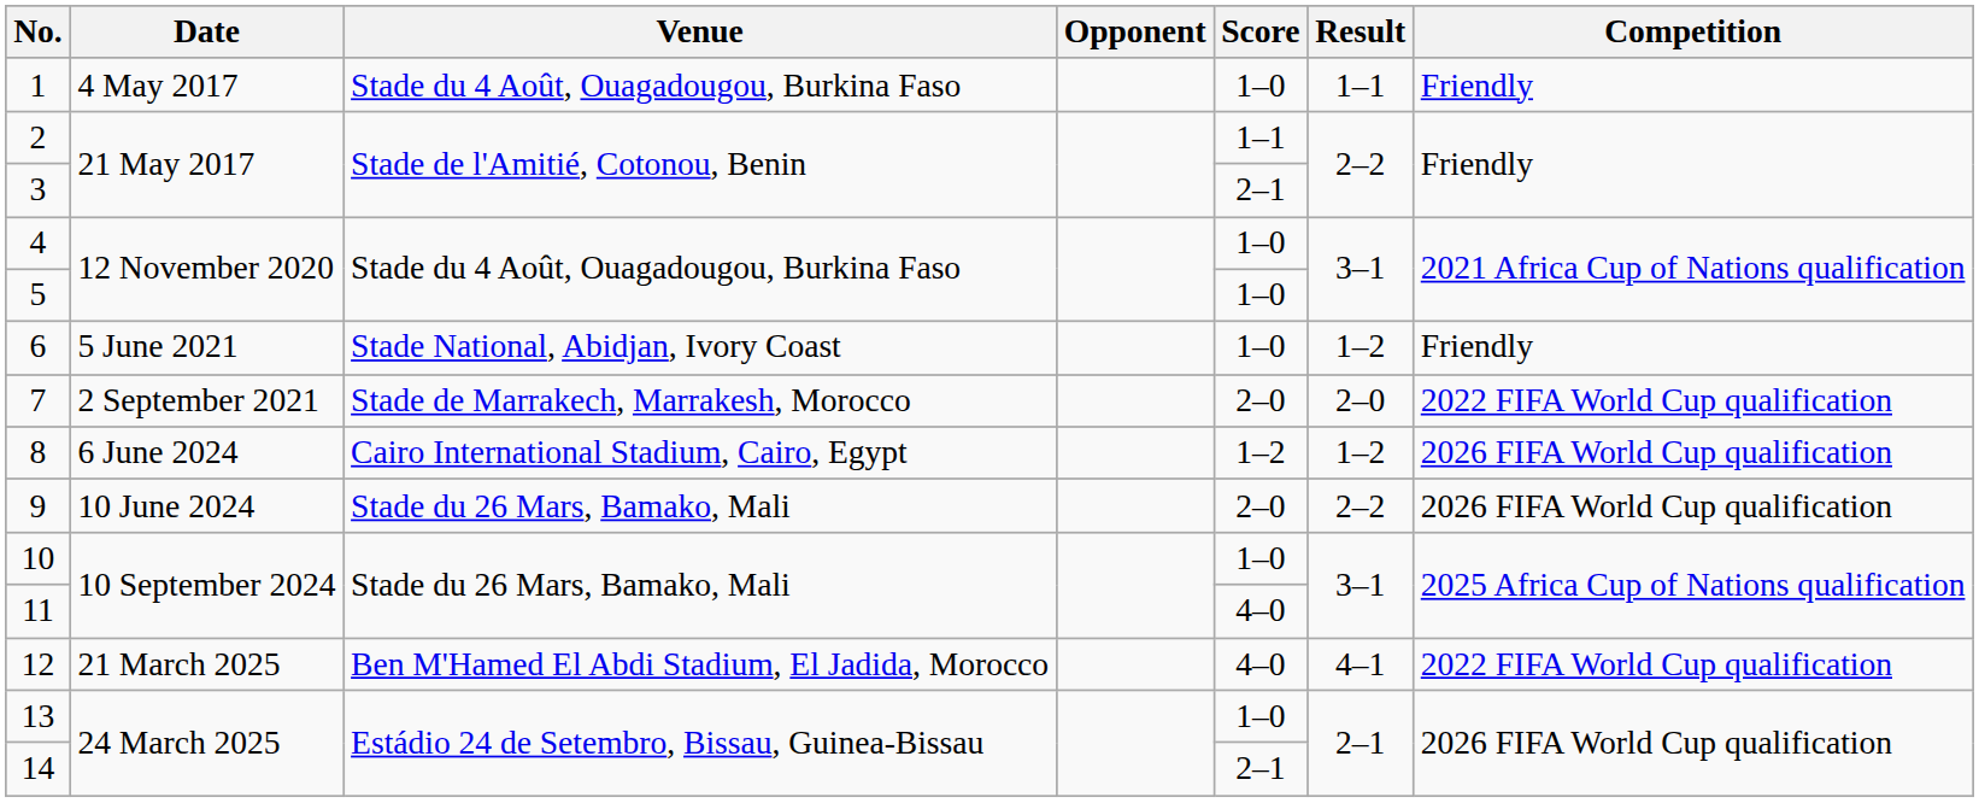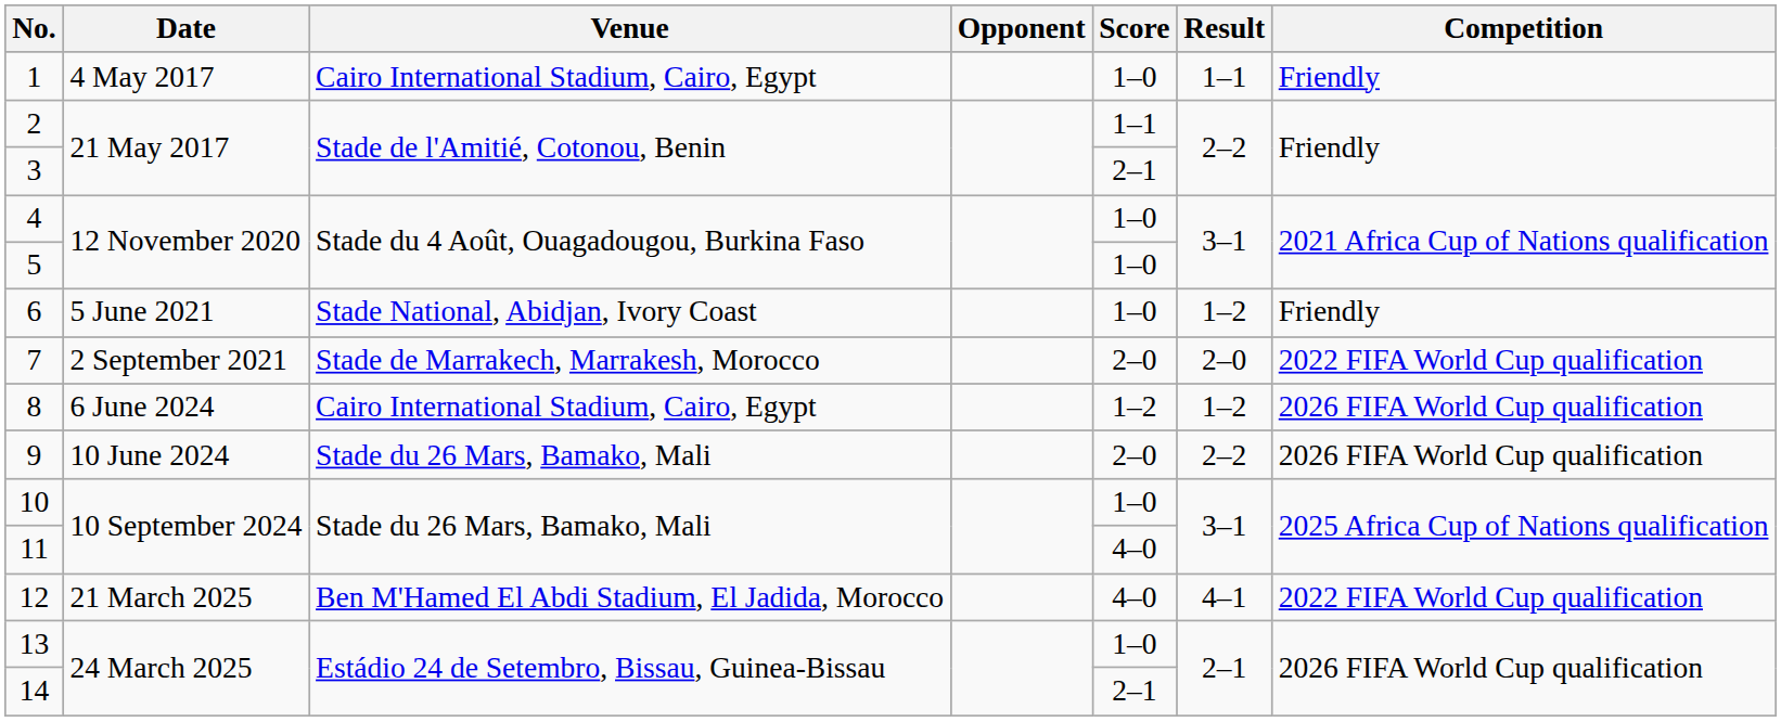1 | Venue: Stade du 4 Août, Ouagadougou, Burkina Faso -> Cairo International Stadium, Cairo, Egypt
